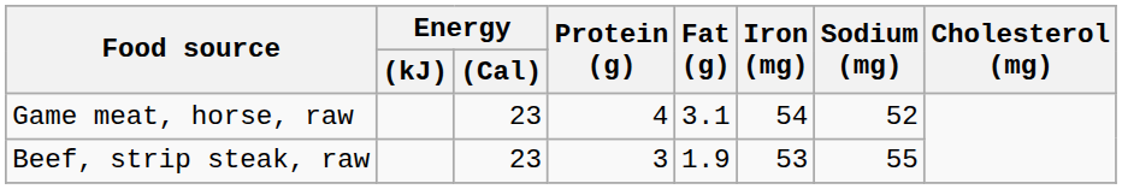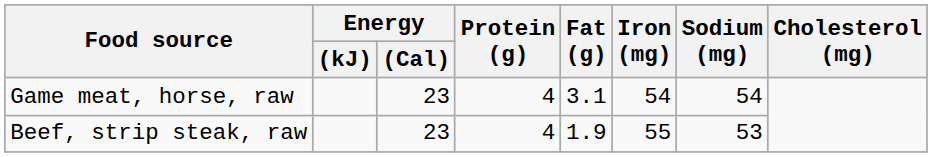Game meat, horse, raw | Sodium (mg): 52 -> 54
Beef, strip steak, raw | Protein (g): 3 -> 4
Beef, strip steak, raw | Iron (mg): 53 -> 55
Beef, strip steak, raw | Sodium (mg): 55 -> 53
